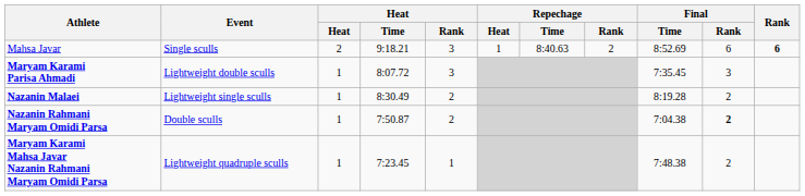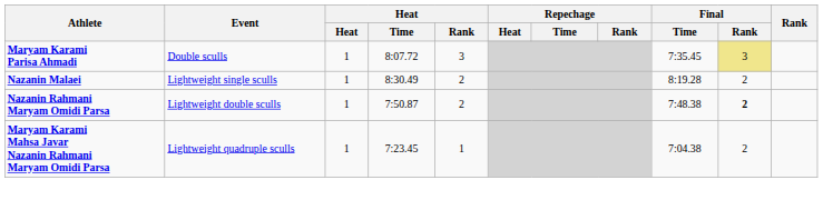- row: Mahsa Javar | Single sculls | 2 | 9:18.21 | 3 | 1 | 8:40.63 | 2 | 8:52.69 | 6 | 6
Maryam Karami Parisa Ahmadi | Event: Lightweight double sculls -> Double sculls
Maryam Karami Parisa Ahmadi | Final / Rank: no background -> khaki background
Nazanin Rahmani Maryam Omidi Parsa | Event: Double sculls -> Lightweight double sculls
Nazanin Rahmani Maryam Omidi Parsa | Final / Time: 7:04.38 -> 7:48.38
Maryam Karami Mahsa Javar Nazanin Rahmani Maryam Omidi Parsa | Final / Time: 7:48.38 -> 7:04.38
